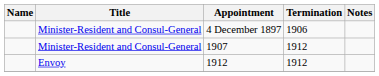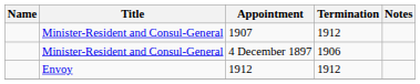rows swapped: 4 December 1897 <-> 1907
